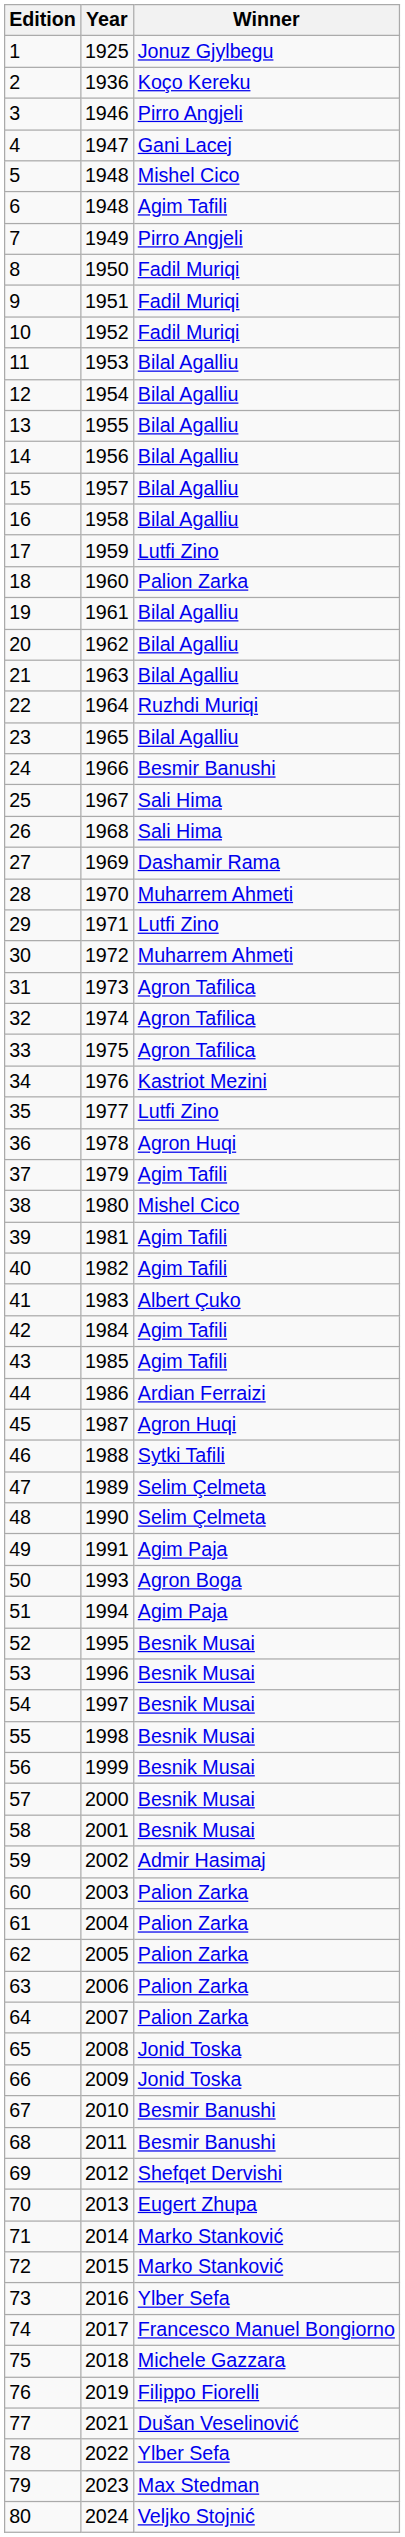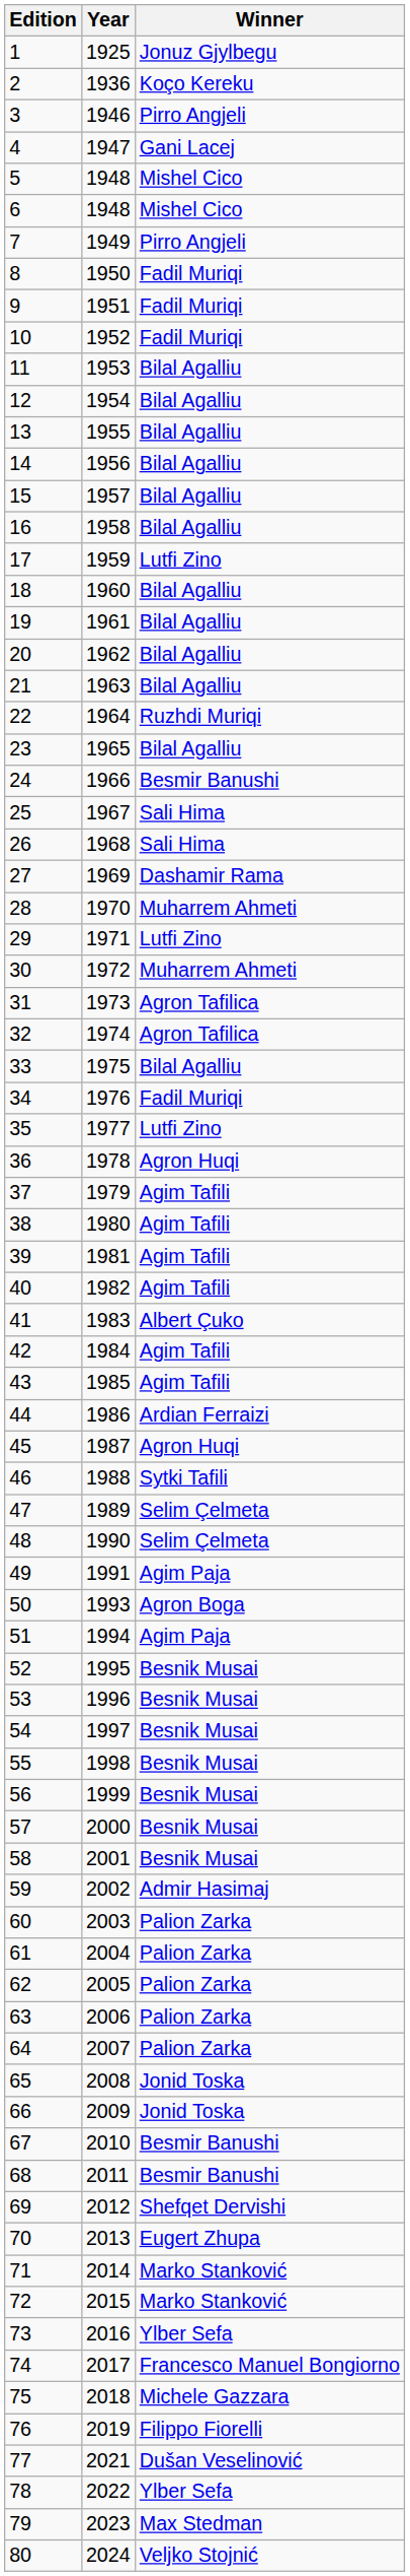6 | Winner: Agim Tafili -> Mishel Cico
18 | Winner: Palion Zarka -> Bilal Agalliu
33 | Winner: Agron Tafilica -> Bilal Agalliu
34 | Winner: Kastriot Mezini -> Fadil Muriqi
38 | Winner: Mishel Cico -> Agim Tafili
